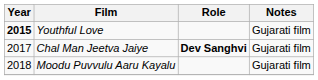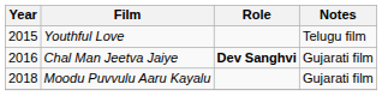Youthful Love | Year: bold -> normal
Youthful Love | Notes: Gujarati film -> Telugu film
Chal Man Jeetva Jaiye | Year: 2017 -> 2016
